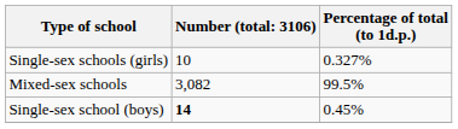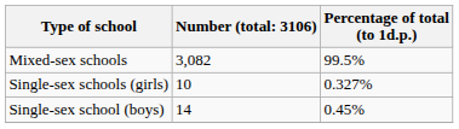rows swapped: Mixed-sex schools <-> Single-sex schools (girls)
Single-sex school (boys) | column 2: bold -> normal
